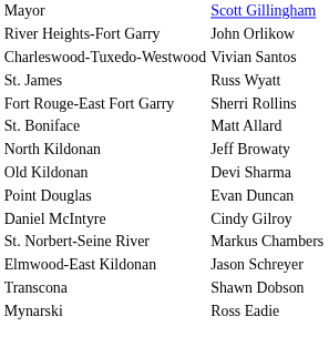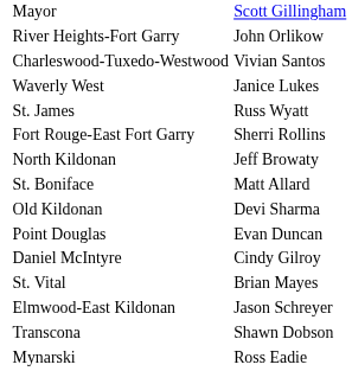+ row: Waverly West | Janice Lukes
rows swapped: North Kildonan <-> St. Boniface
+ row: St. Vital | Brian Mayes
- row: St. Norbert-Seine River | Markus Chambers
